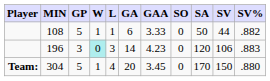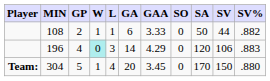108 | GP: 5 -> 2
196 | GP: 3 -> 4
196 | GAA: 4.23 -> 4.29
